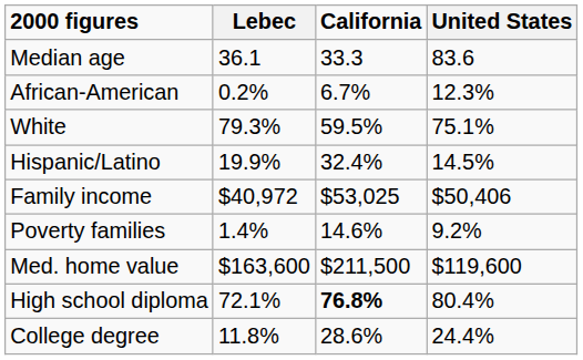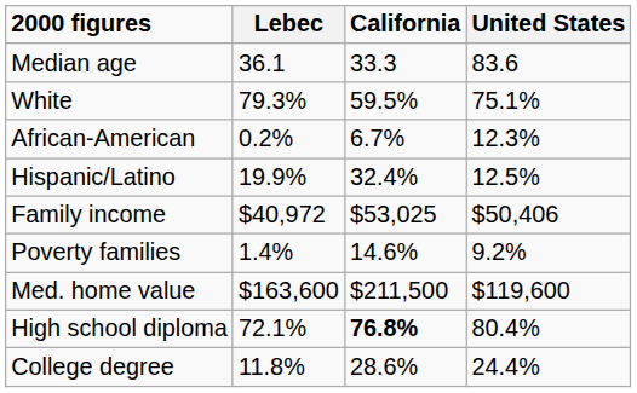rows swapped: White <-> African-American
Hispanic/Latino | United States: 14.5% -> 12.5%
